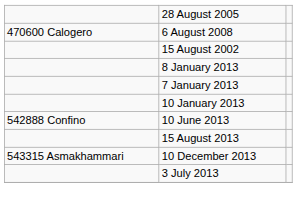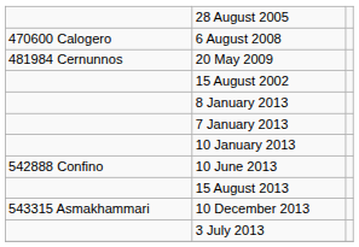+ row: 481984 Cernunnos | 20 May 2009
